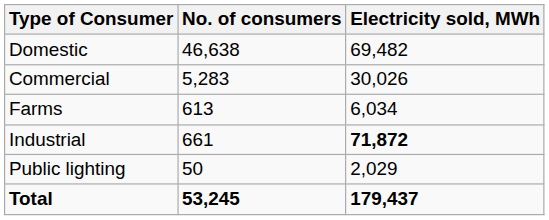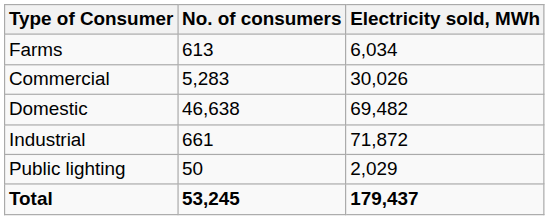rows swapped: Domestic <-> Farms
Industrial | Electricity sold, MWh: bold -> normal
